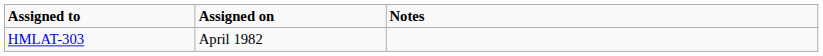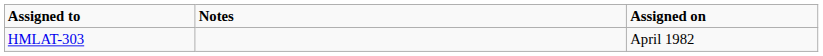columns swapped: Assigned on <-> Notes
